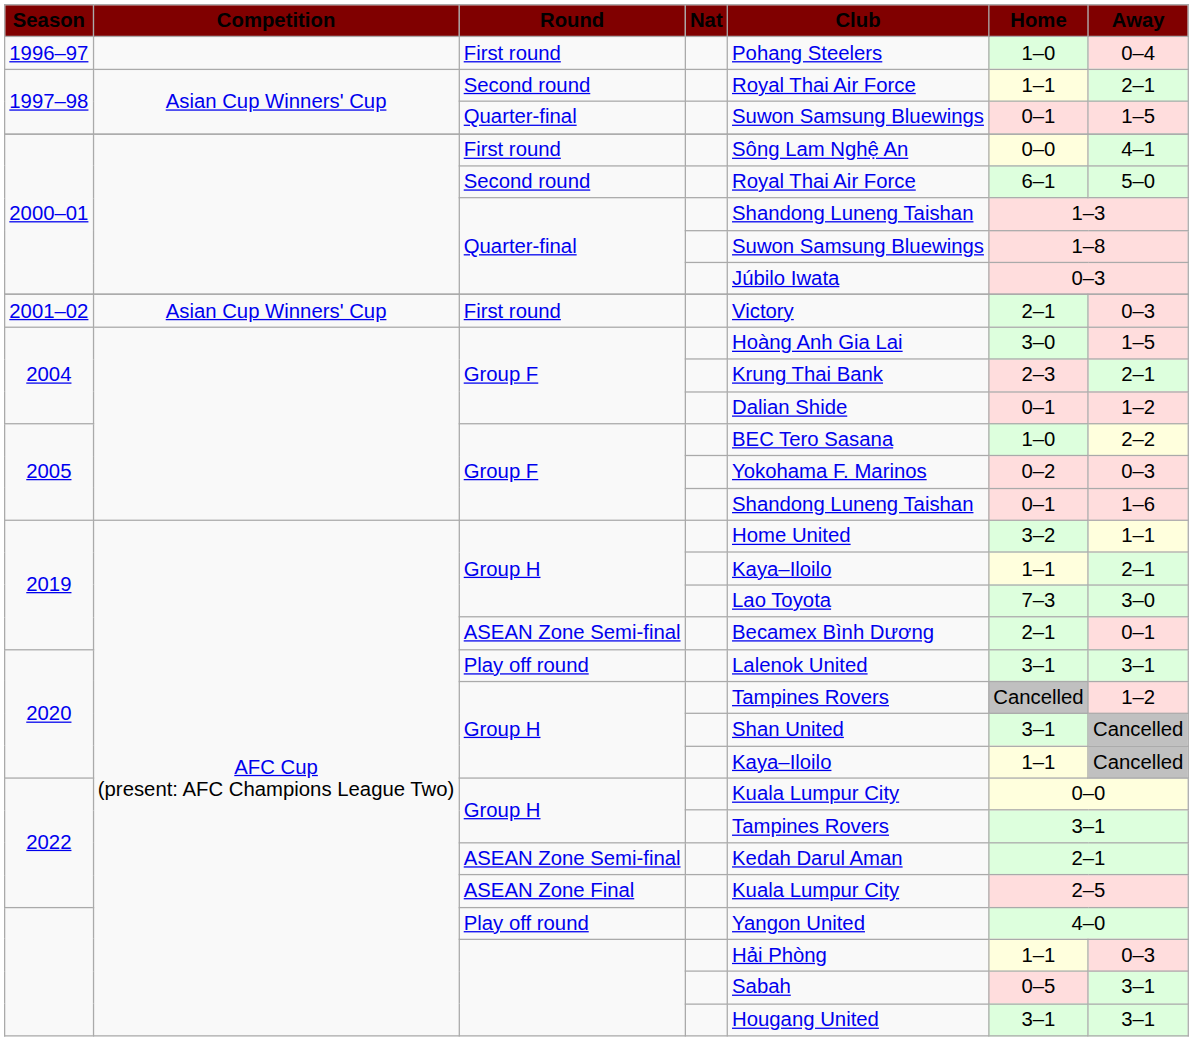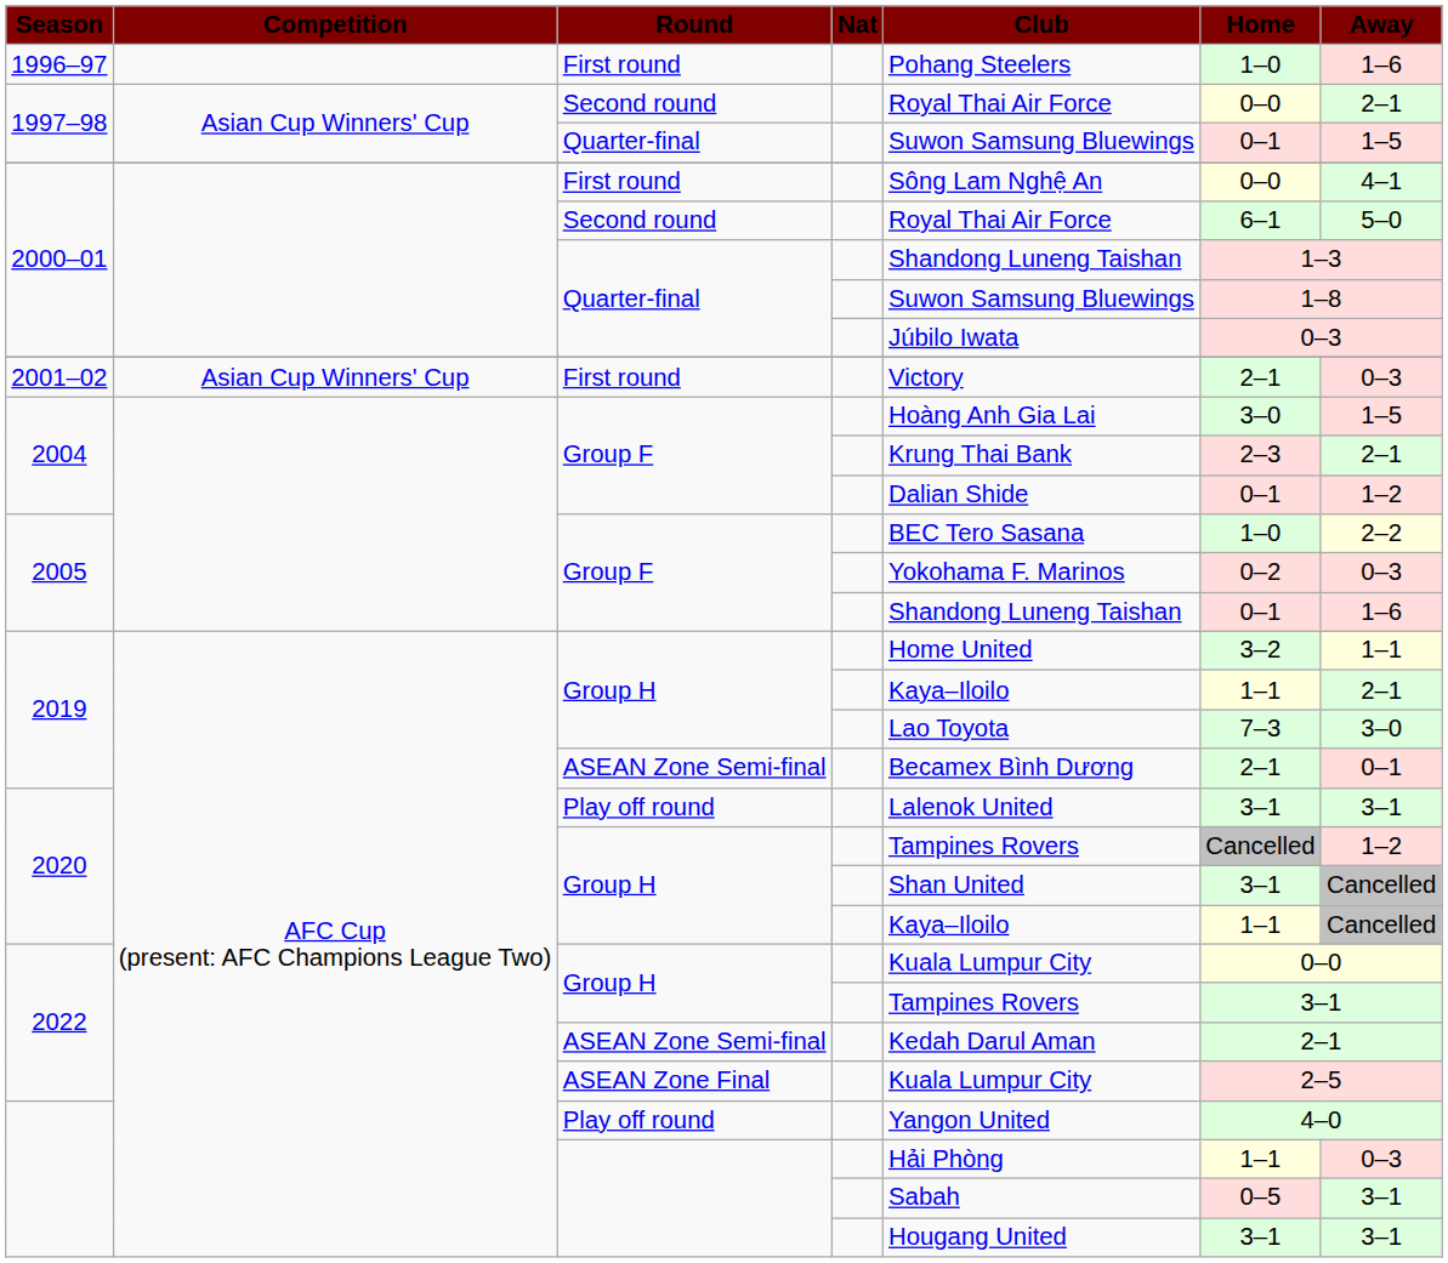1996–97 | Away: 0–4 -> 1–6
1997–98 / Second round | Home: 1–1 -> 0–0
